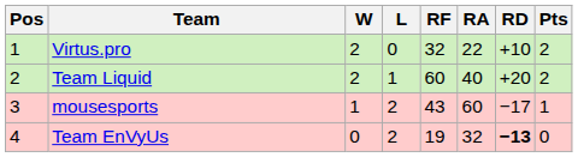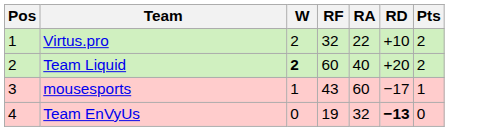- column: L | 0 | 1 | 2 | 2
Team Liquid | W: normal -> bold
